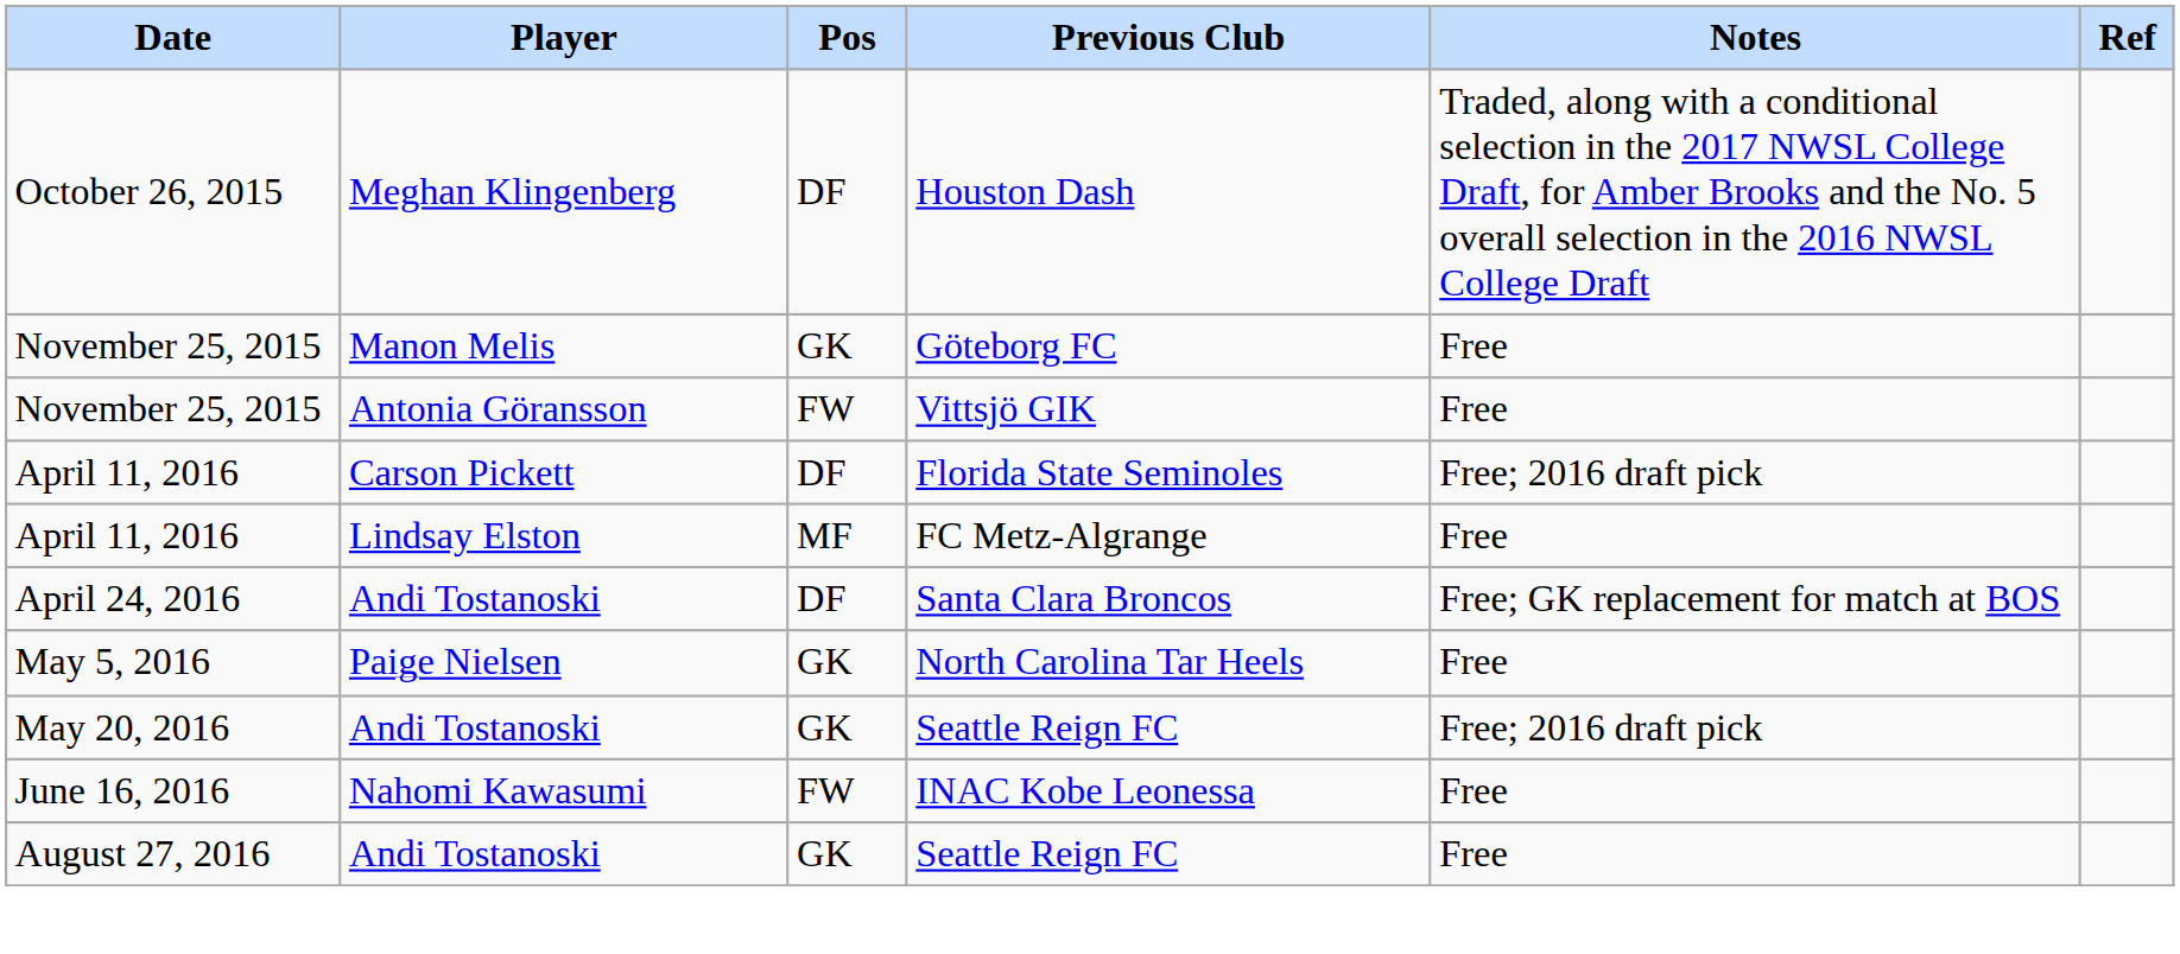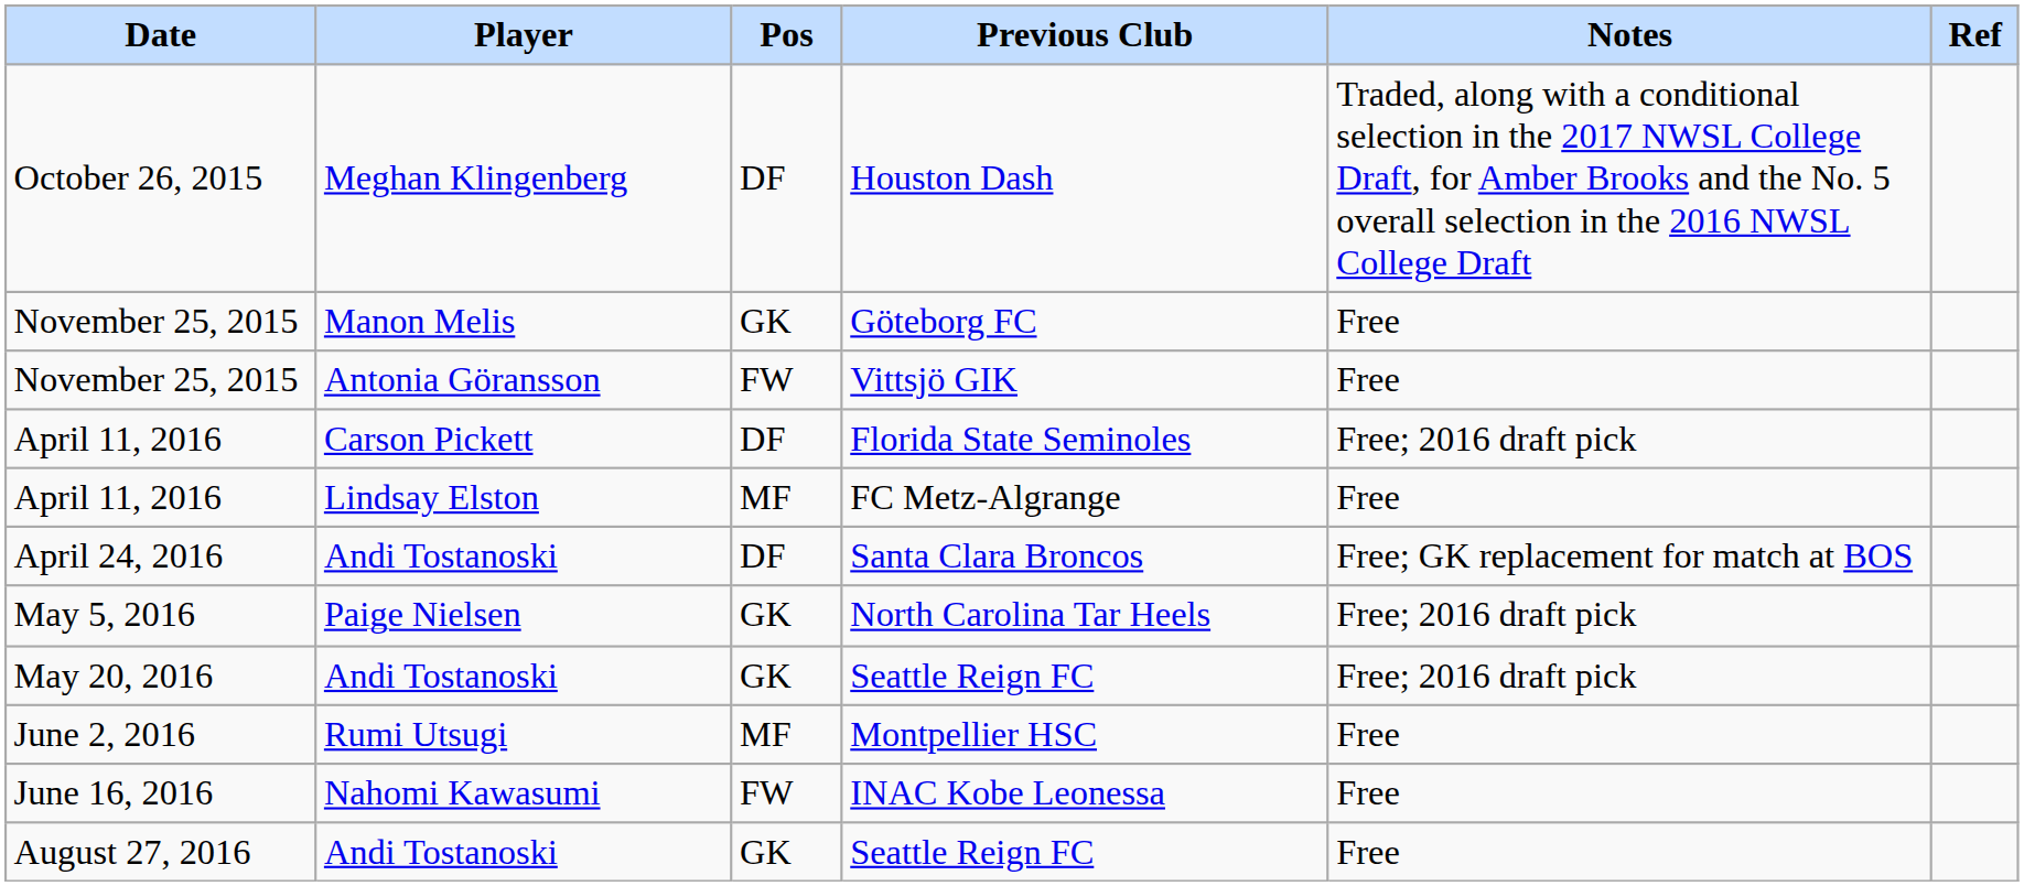North Carolina Tar Heels | Notes: Free -> Free; 2016 draft pick
+ row: June 2, 2016 | Rumi Utsugi | MF | Montpellier HSC | Free
